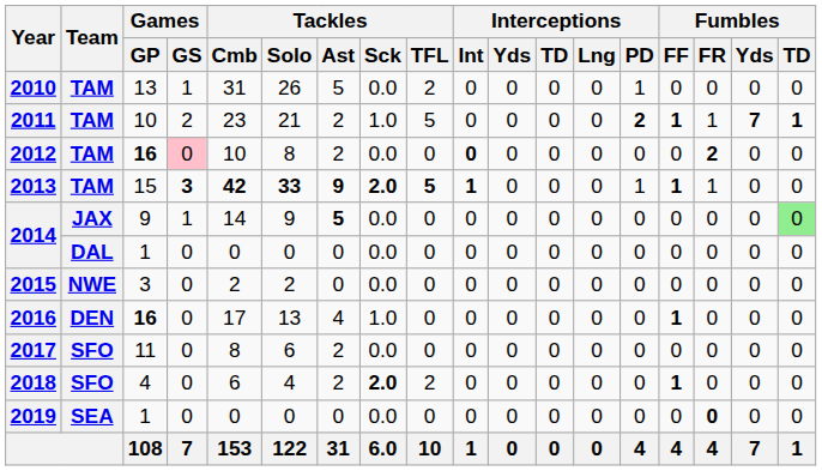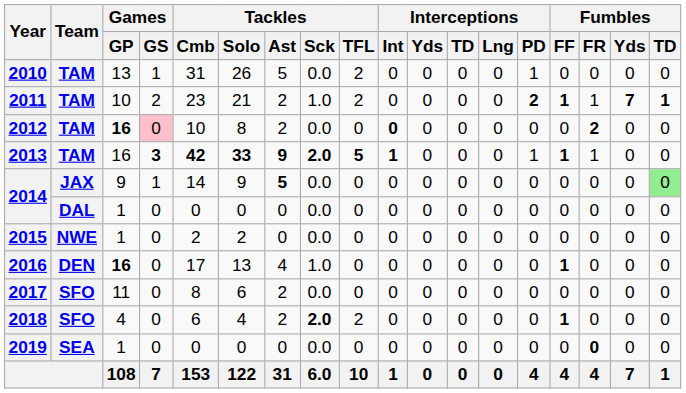2011 | Tackles / TFL: 5 -> 2
2013 | Games / GP: 15 -> 16
2015 | Games / GP: 3 -> 1
